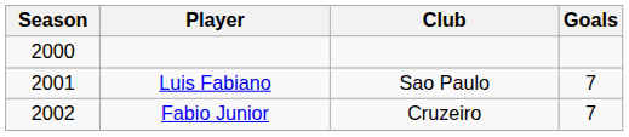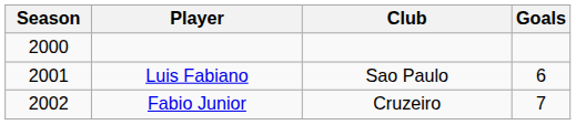Luis Fabiano | Goals: 7 -> 6
